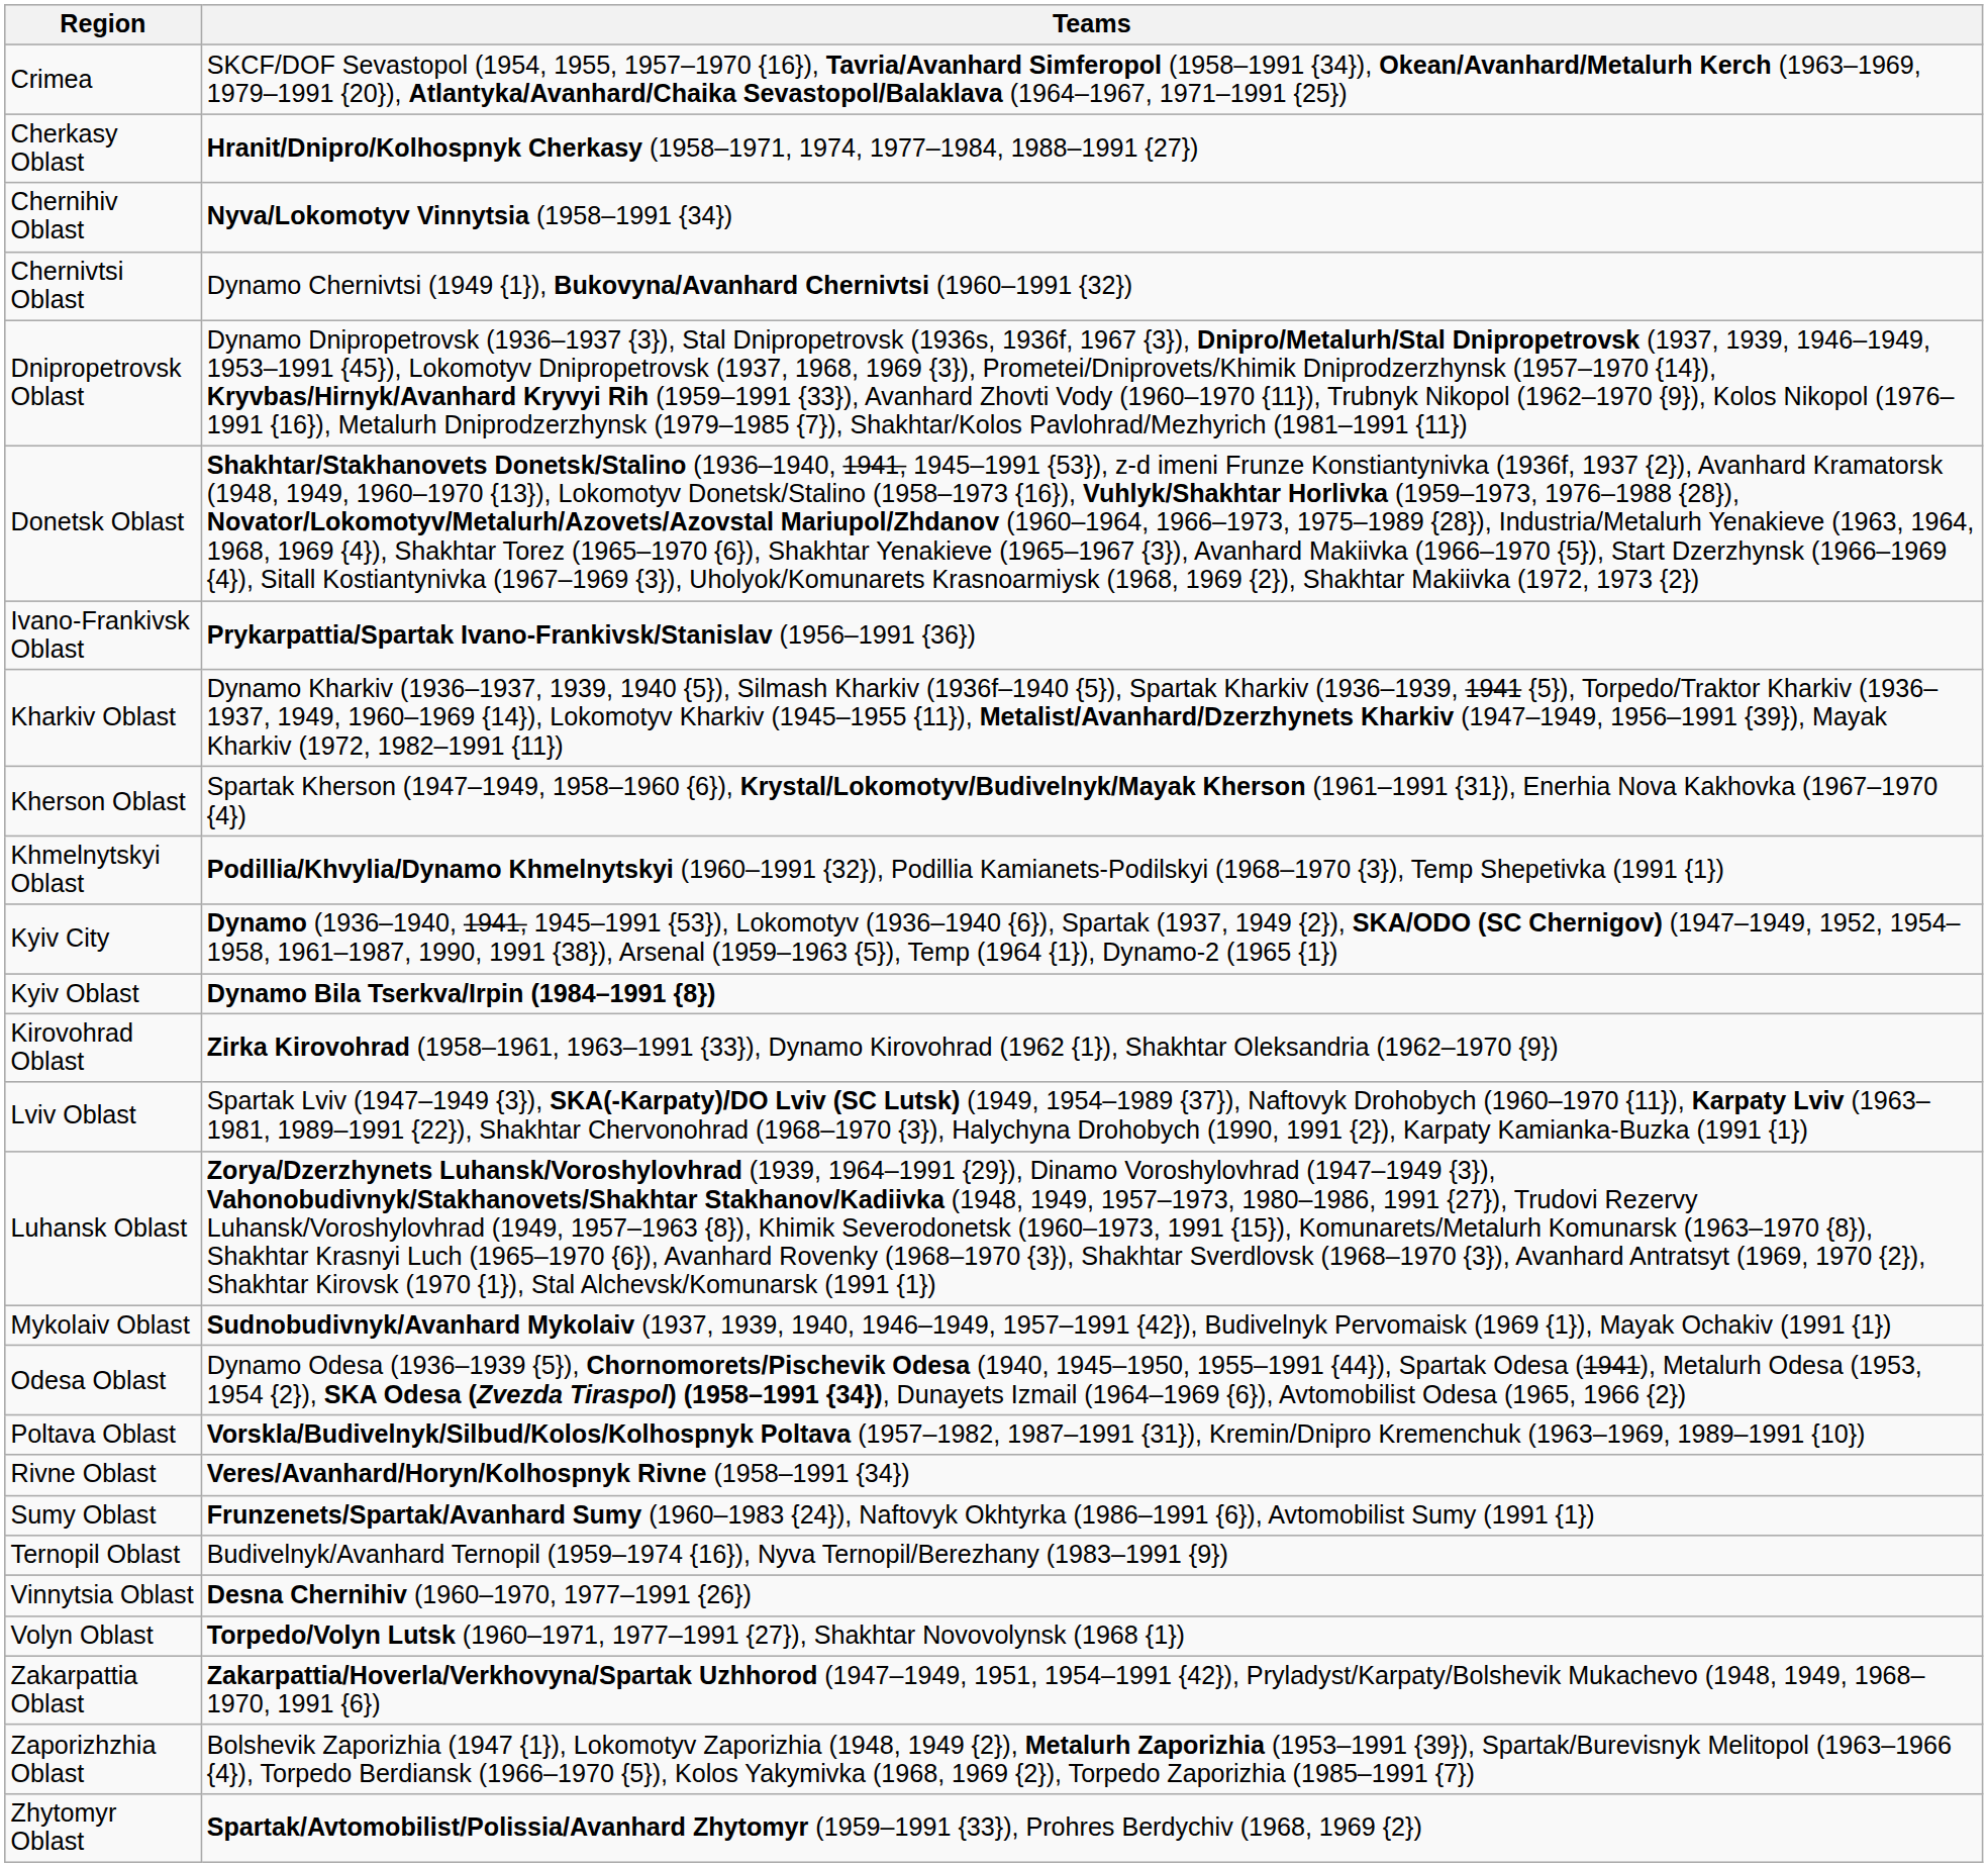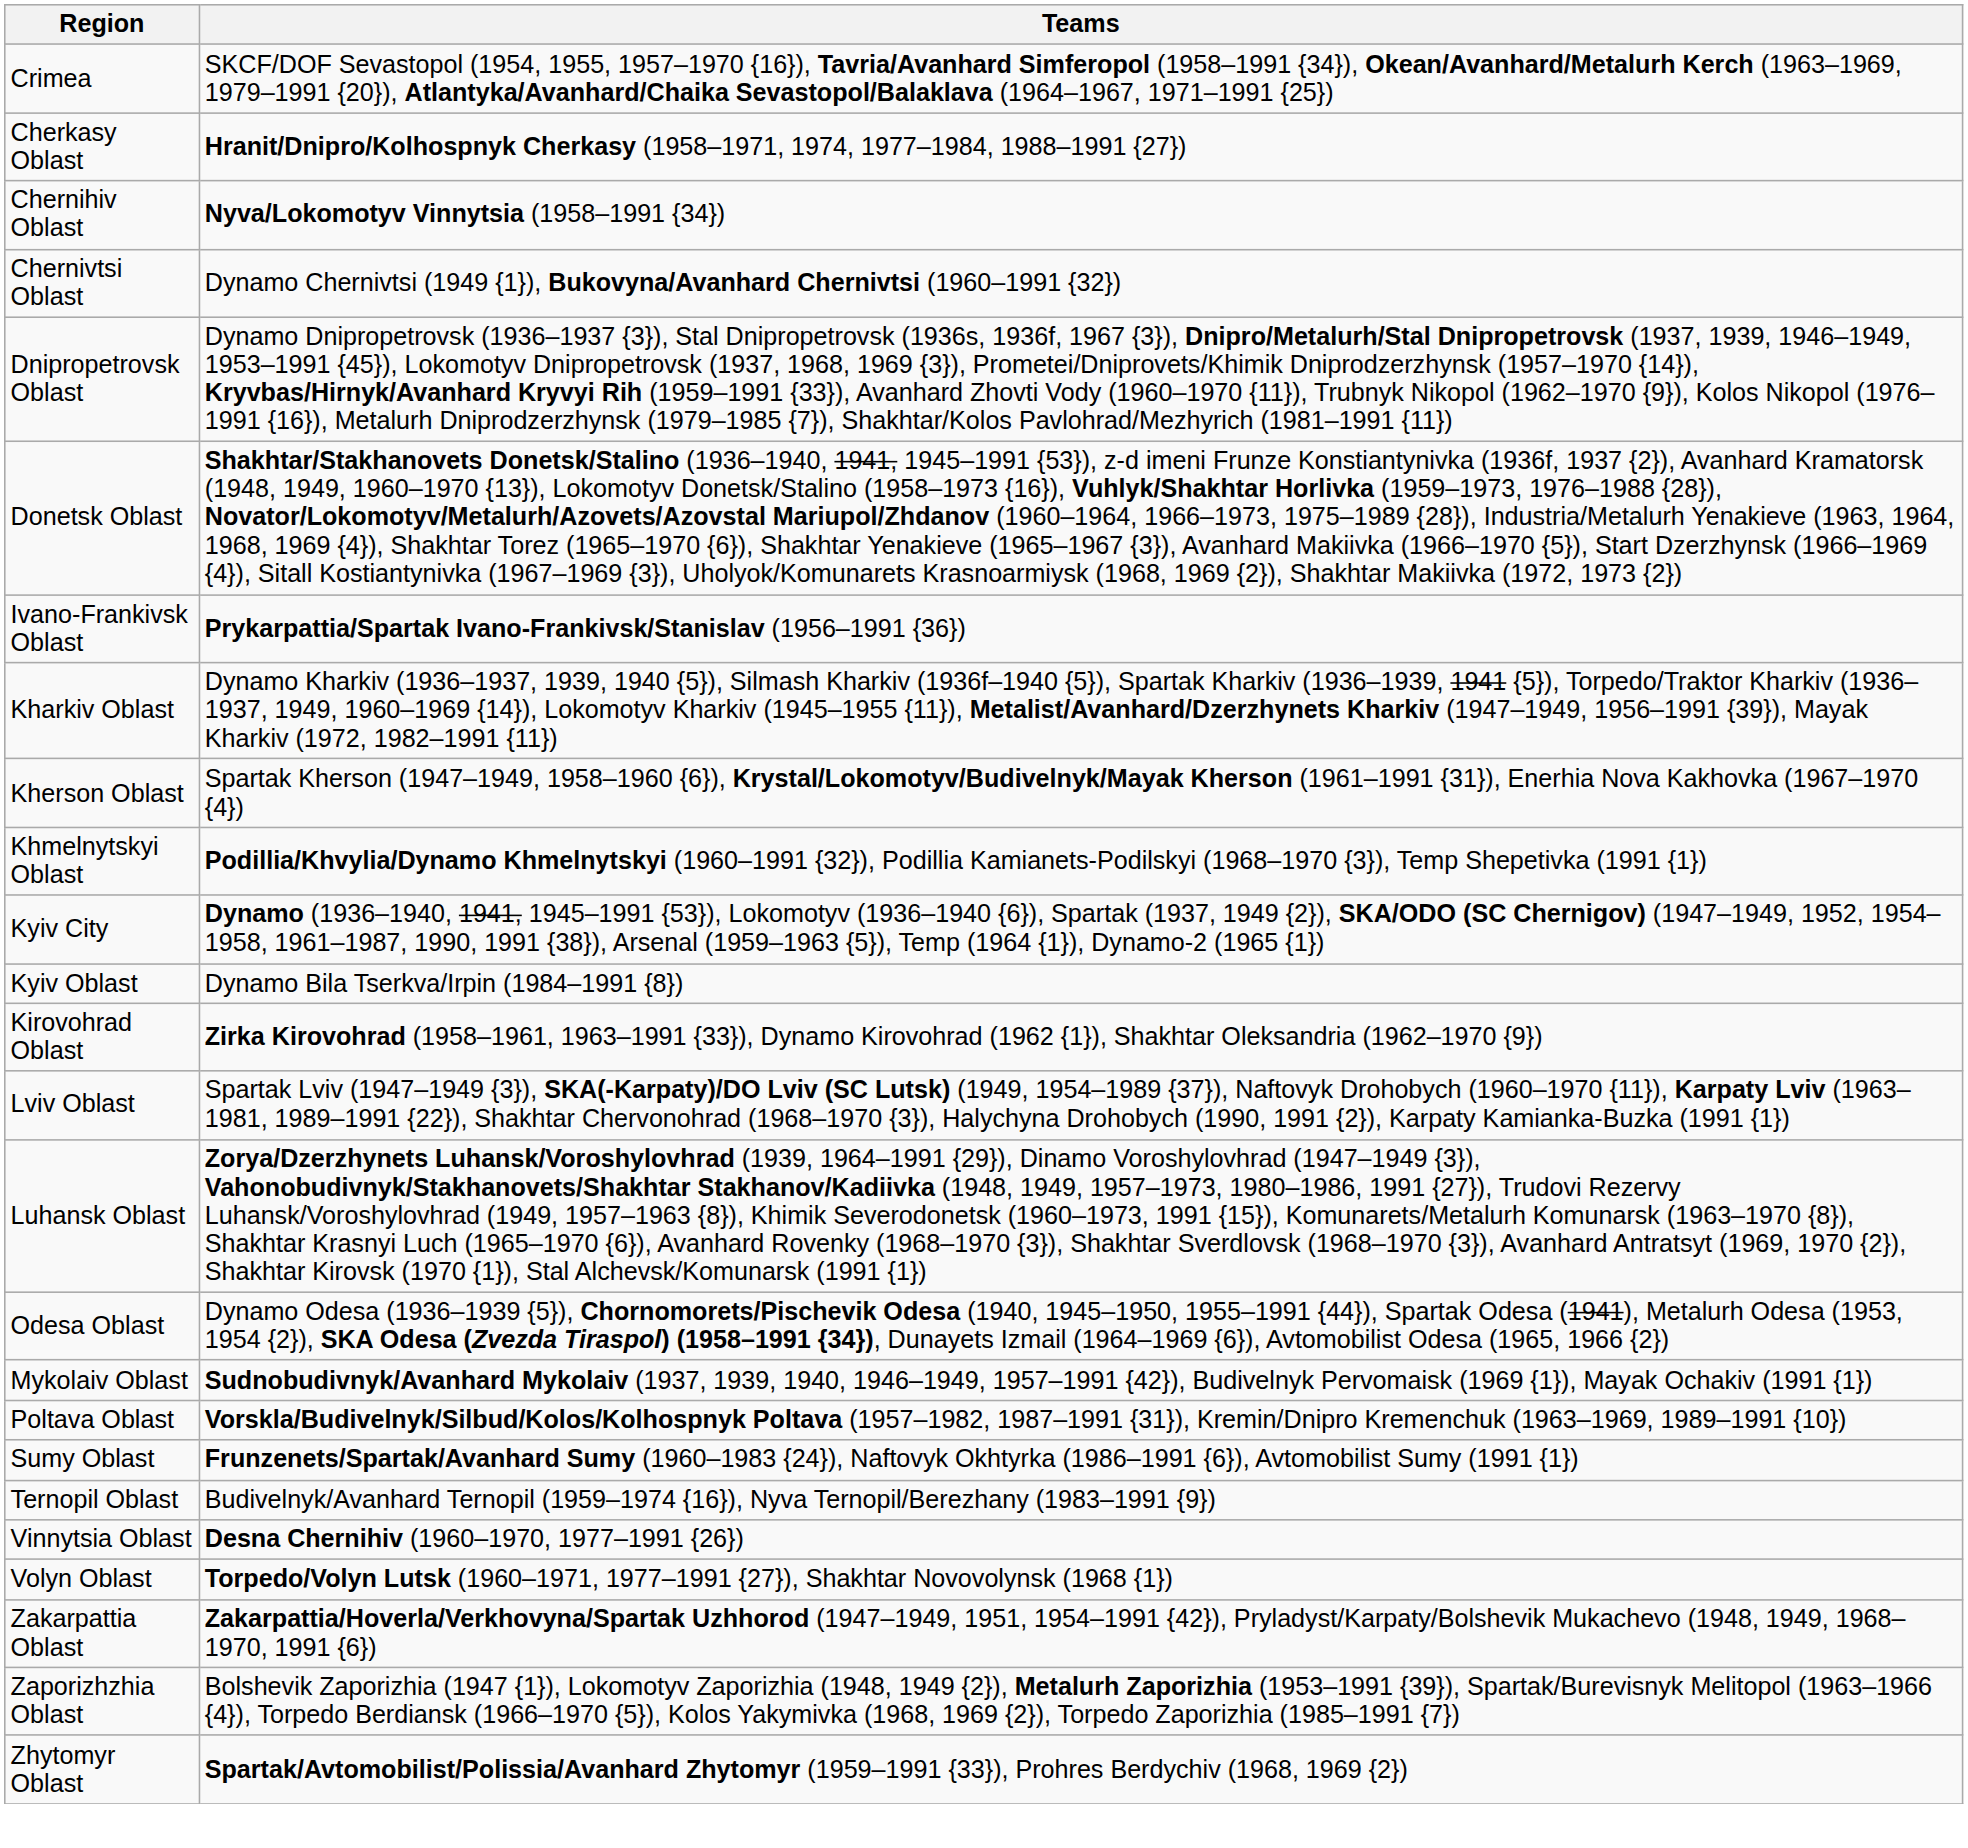Kyiv Oblast | Teams: bold -> normal
rows swapped: Mykolaiv Oblast <-> Odesa Oblast
- row: Rivne Oblast | Veres/Avanhard/Horyn/Kolhospnyk Rivne (1958–1991 {34})
